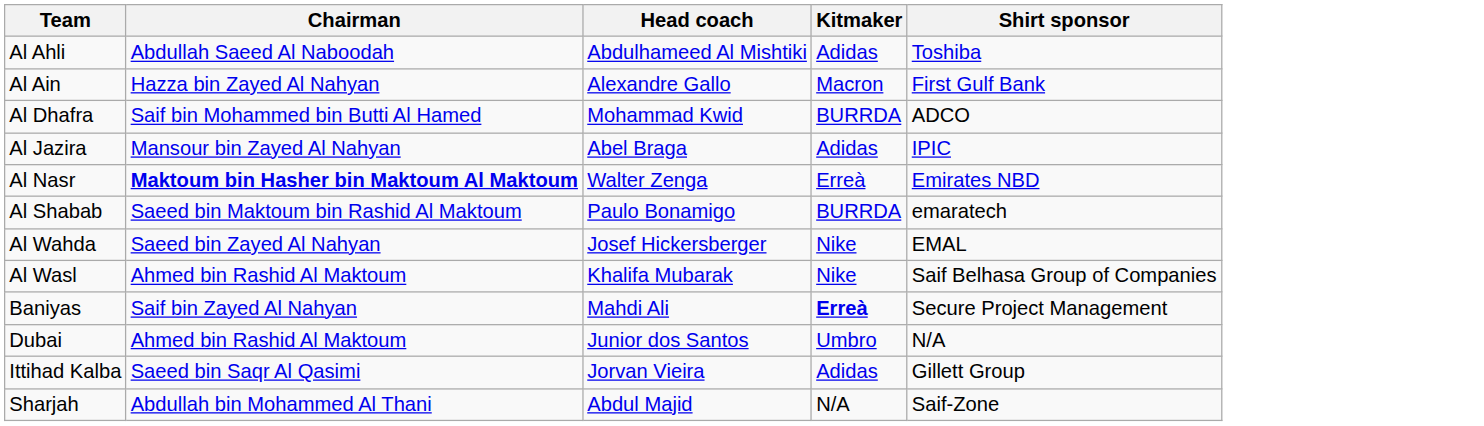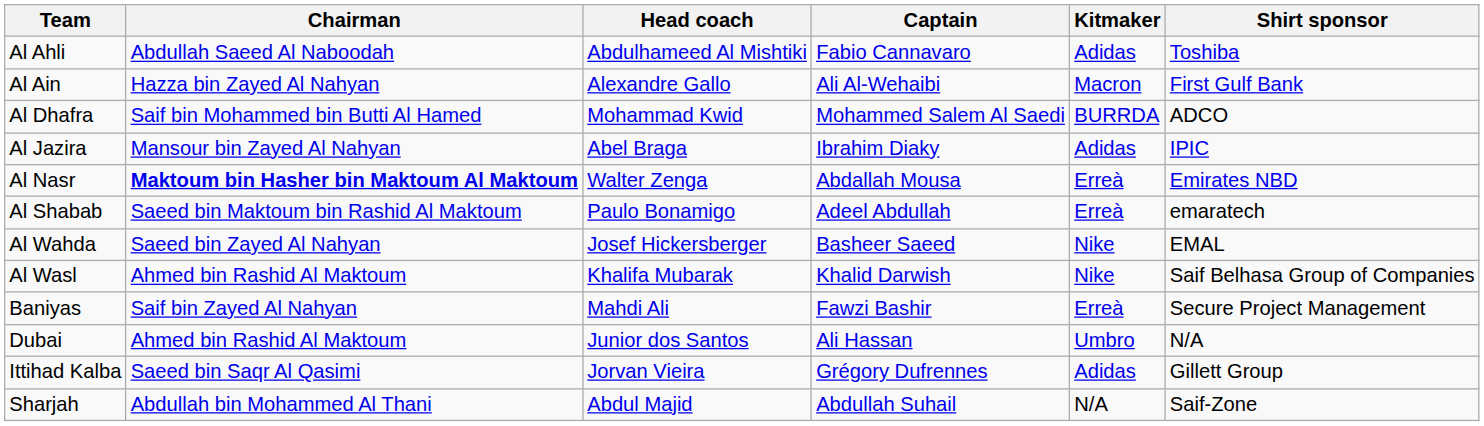+ column: Captain | Fabio Cannavaro | Ali Al-Wehaibi | Mohammed Salem Al Saedi | Ibrahim Diaky | Abdallah Mousa | Adeel Abdullah | Basheer Saeed | Khalid Darwish | Fawzi Bashir | Ali Hassan | Grégory Dufrennes | Abdullah Suhail
Al Shabab | Kitmaker: BURRDA -> Erreà
Baniyas | Kitmaker: bold -> normal
